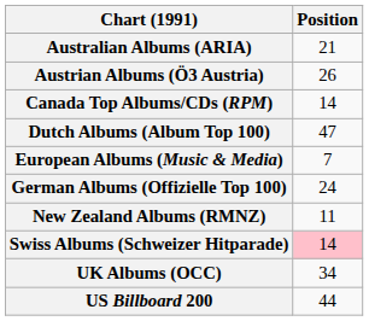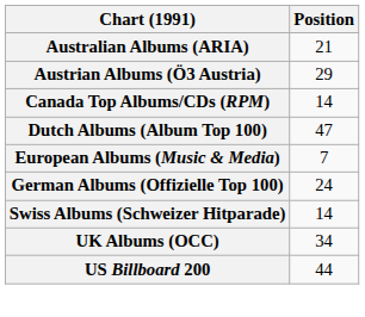Austrian Albums (Ö3 Austria) | Position: 26 -> 29
- row: New Zealand Albums (RMNZ) | 11
Swiss Albums (Schweizer Hitparade) | Position: pink background -> no background
